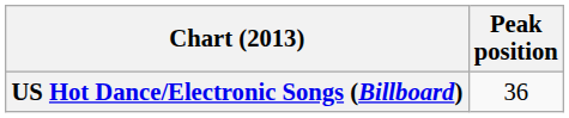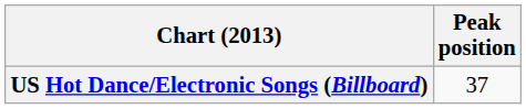US Hot Dance/Electronic Songs (Billboard) | Peak position: 36 -> 37
